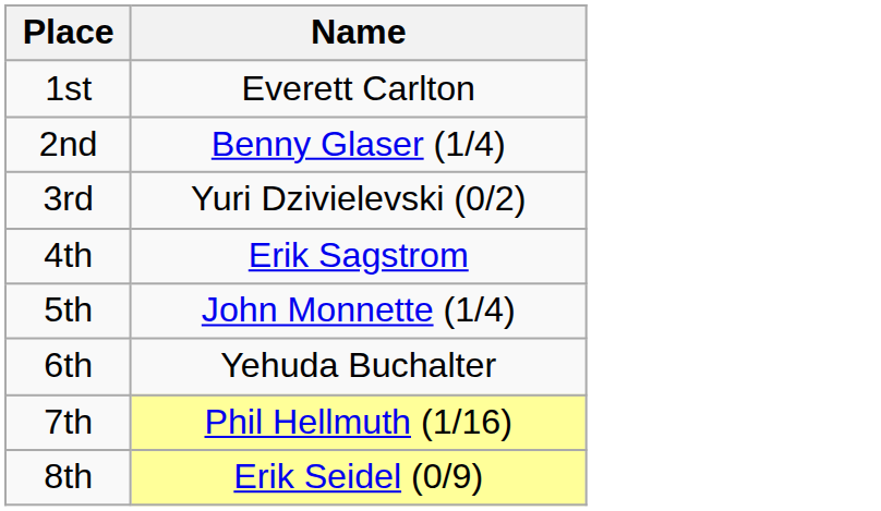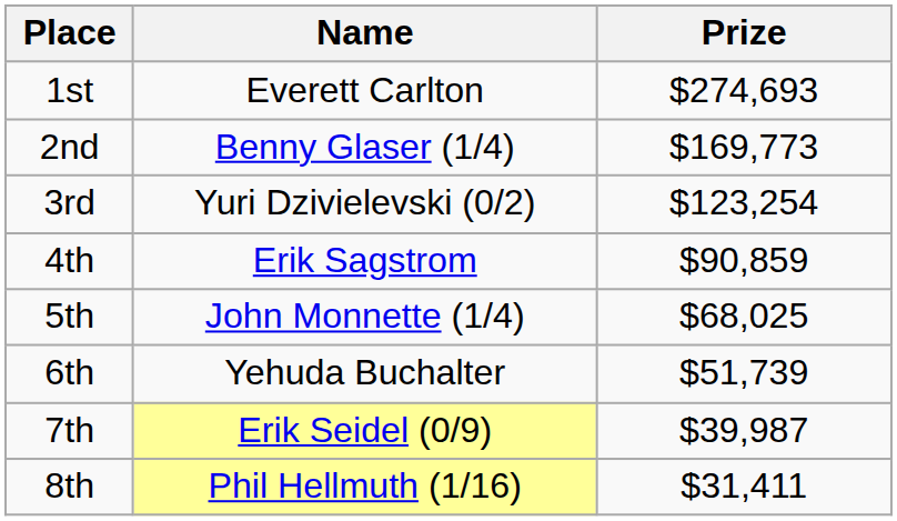+ column: Prize | $274,693 | $169,773 | $123,254 | $90,859 | $68,025 | $51,739 | $39,987 | $31,411
7th | Name: Phil Hellmuth (1/16) -> Erik Seidel (0/9)
8th | Name: Erik Seidel (0/9) -> Phil Hellmuth (1/16)
